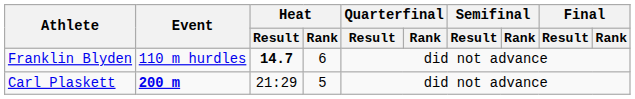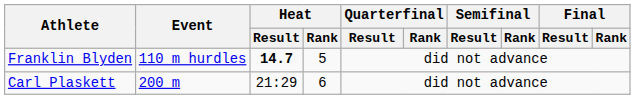Franklin Blyden | Heat / Rank: 6 -> 5
Carl Plaskett | Event: bold -> normal
Carl Plaskett | Heat / Rank: 5 -> 6
